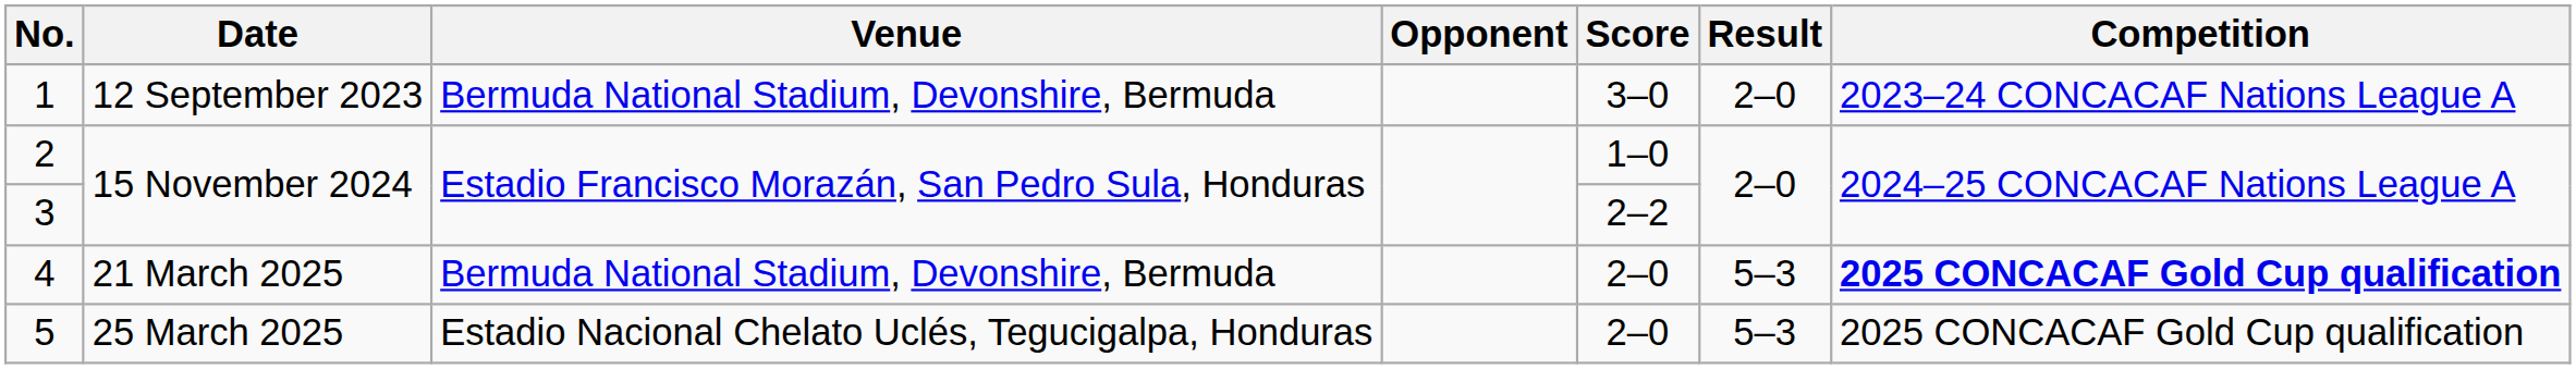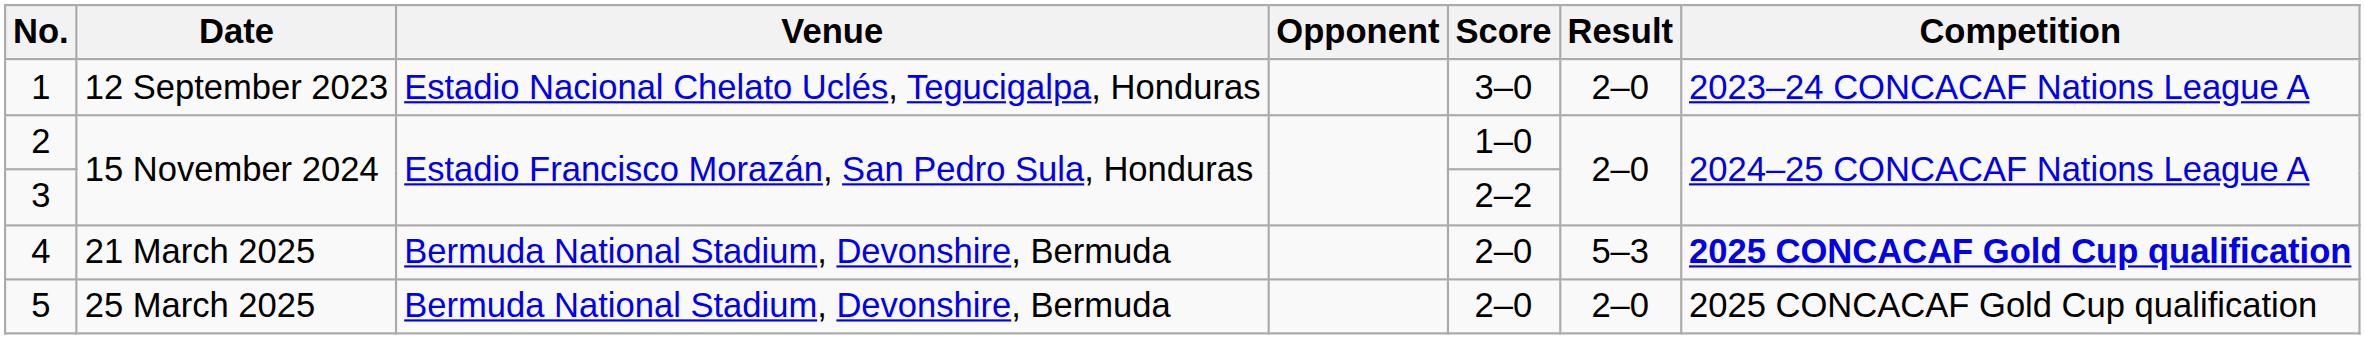1 | Venue: Bermuda National Stadium, Devonshire, Bermuda -> Estadio Nacional Chelato Uclés, Tegucigalpa, Honduras
5 | Venue: Estadio Nacional Chelato Uclés, Tegucigalpa, Honduras -> Bermuda National Stadium, Devonshire, Bermuda
5 | Result: 5–3 -> 2–0
